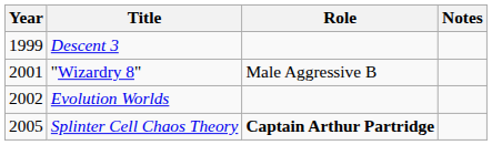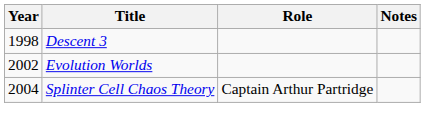Descent 3 | Year: 1999 -> 1998
- row: 2001 | "Wizardry 8" | Male Aggressive B
Splinter Cell Chaos Theory | Year: 2005 -> 2004
Splinter Cell Chaos Theory | Role: bold -> normal
